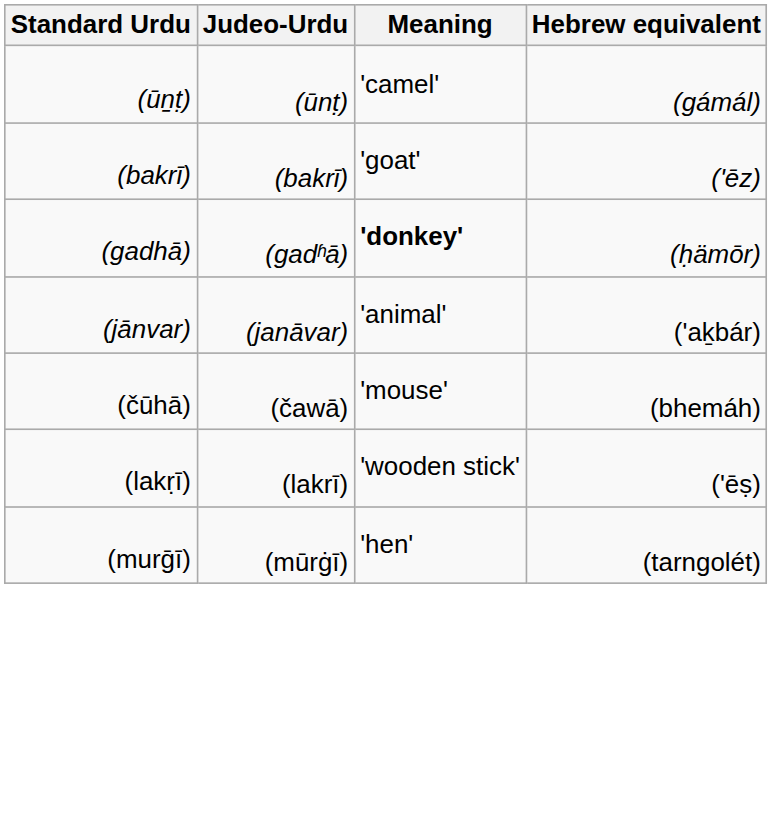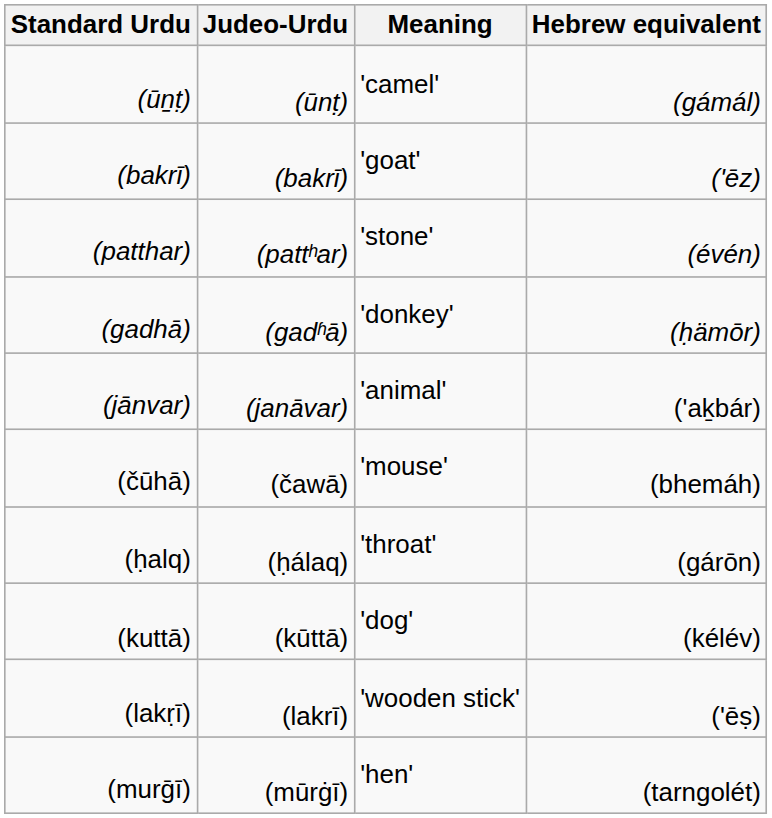+ row: (patthar) | (pattʰar) | 'stone' | (évén)
(gadhā) | Meaning: bold -> normal
+ row: (ḥalq) | (ḥálaq) | 'throat' | (gárōn)
+ row: (kuttā) | (kūttā) | 'dog' | (kélév)
